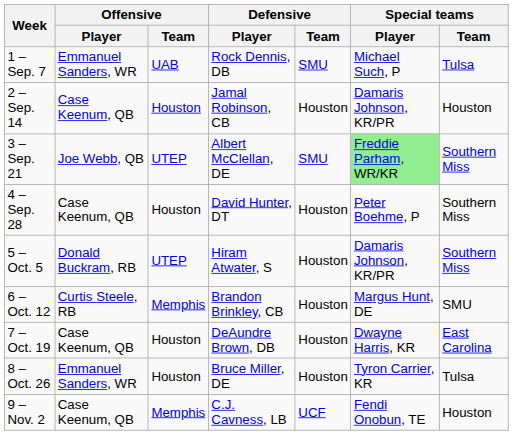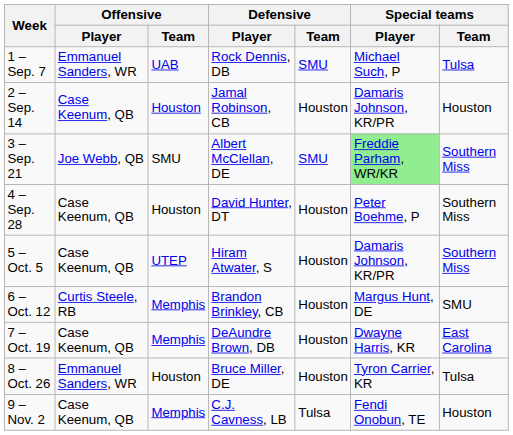3 – Sep. 21 | Offensive / Team: UTEP -> SMU
5 – Oct. 5 | Offensive / Player: Donald Buckram, RB -> Case Keenum, QB
7 – Oct. 19 | Offensive / Team: Houston -> Memphis
9 – Nov. 2 | Defensive / Team: UCF -> Tulsa
